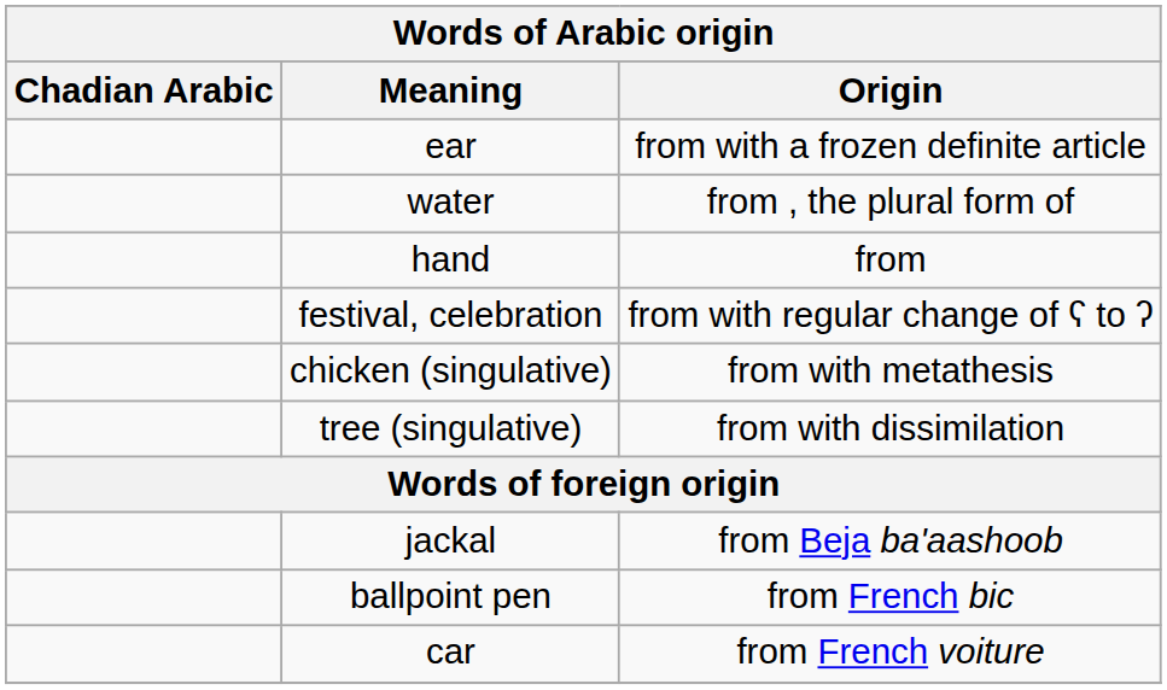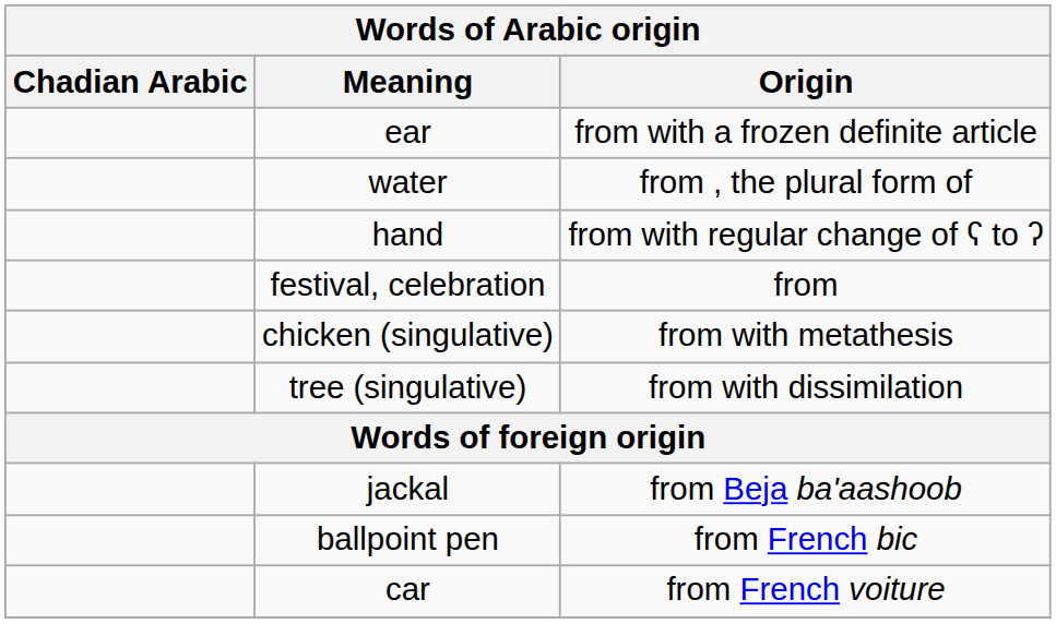hand | Origin: from -> from with regular change of ʕ to ʔ
festival, celebration | Origin: from with regular change of ʕ to ʔ -> from
